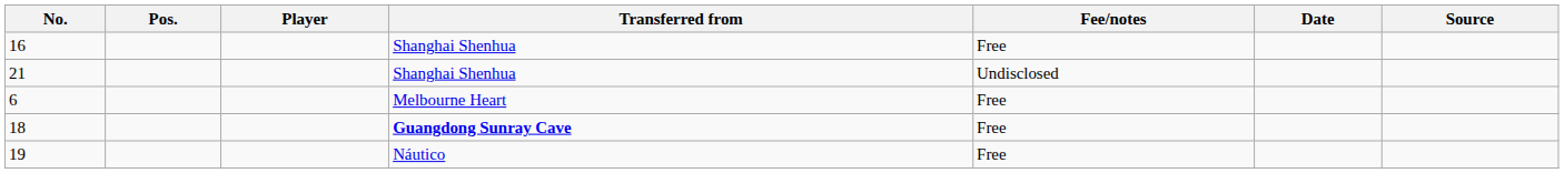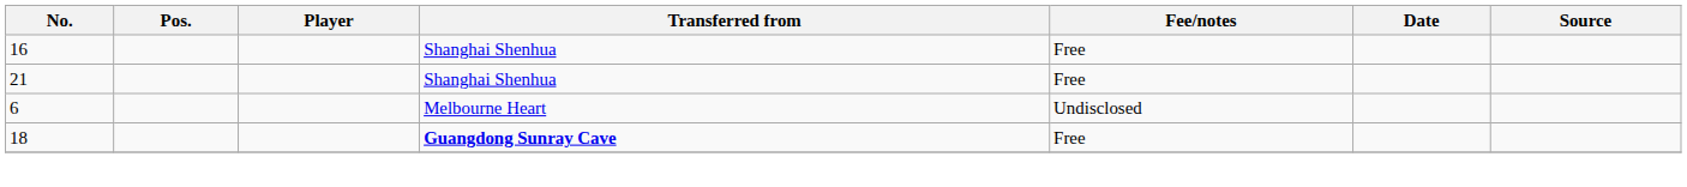21 | Fee/notes: Undisclosed -> Free
6 | Fee/notes: Free -> Undisclosed
- row: 19 | Náutico | Free
